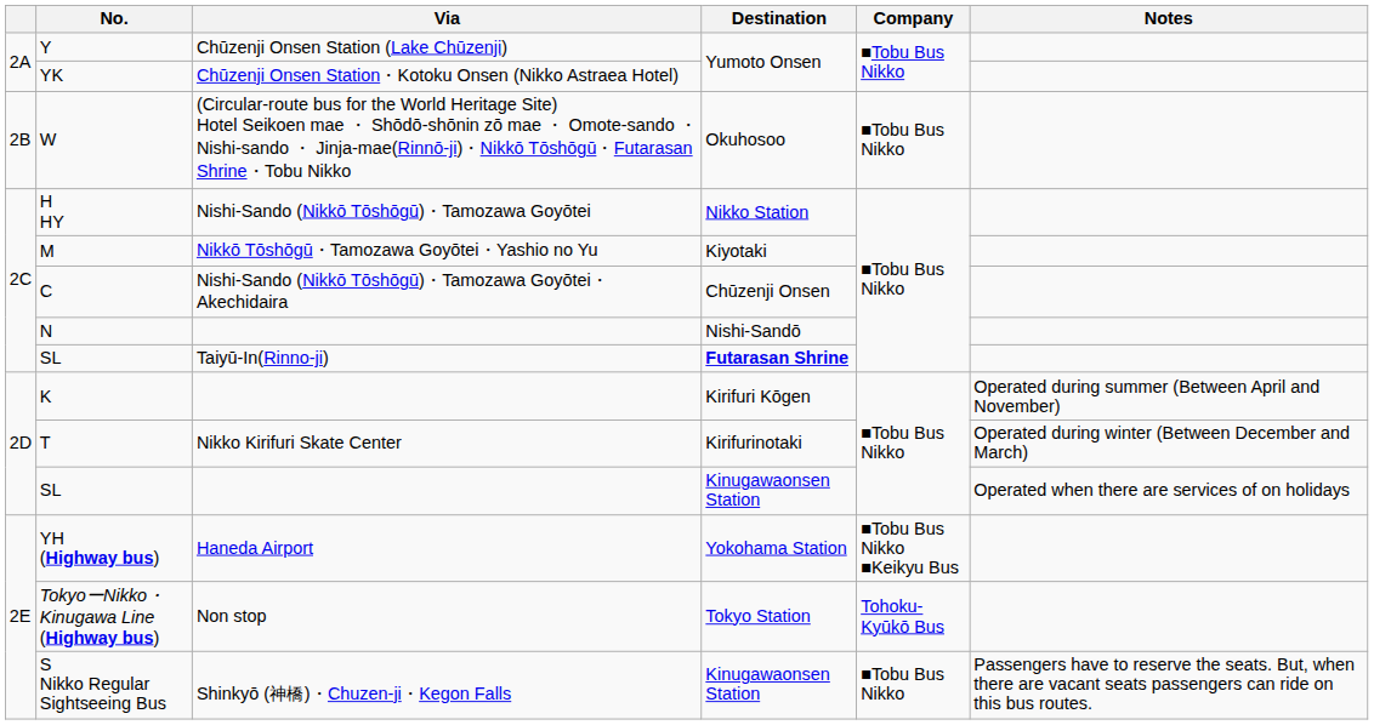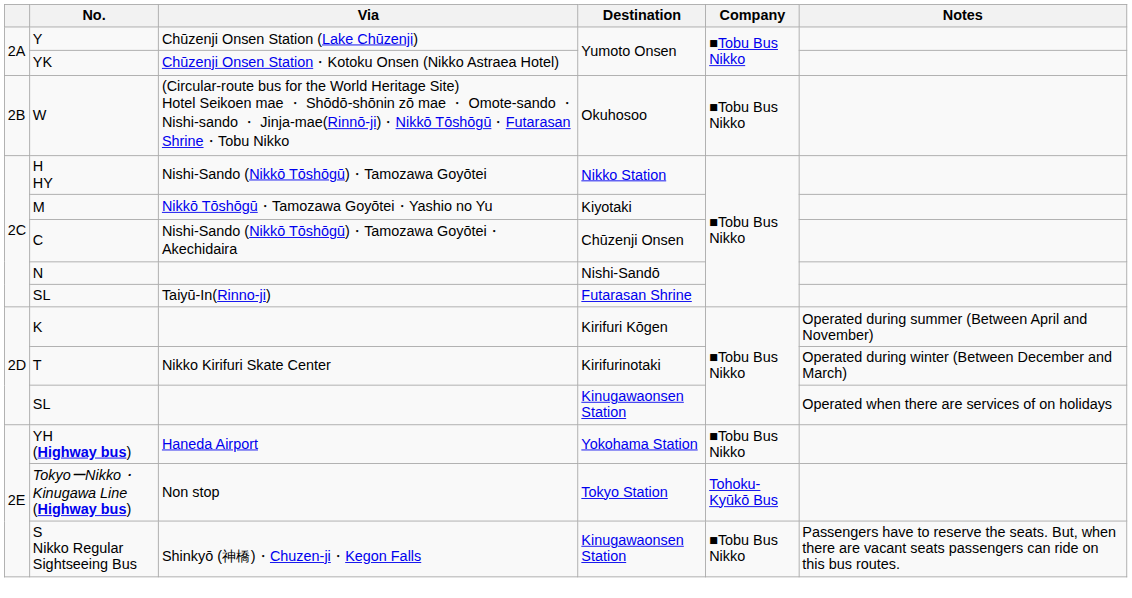SL / Taiyū-In(Rinno-ji) | Destination: bold -> normal
YH (Highway bus) | Company: ■Tobu Bus Nikko ■Keikyu Bus -> ■Tobu Bus Nikko
